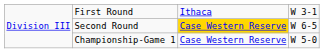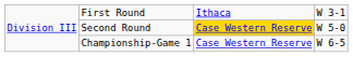Second Round | column 4: W 6-5 -> W 5-0
Championship-Game 1 | column 4: W 5-0 -> W 6-5
